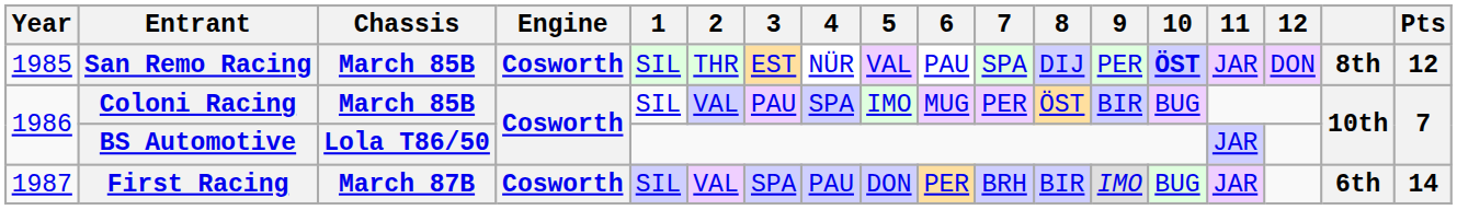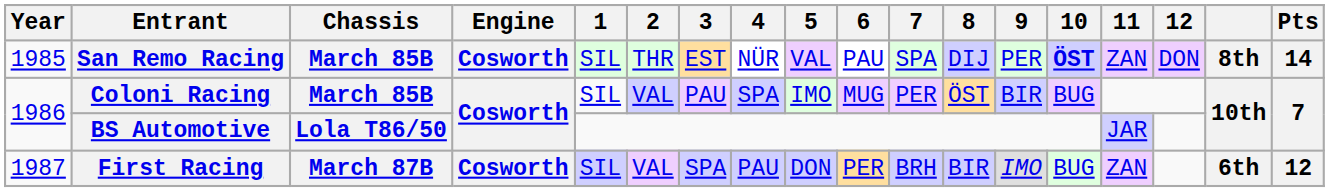San Remo Racing | 11: JAR -> ZAN
San Remo Racing | Pts: 12 -> 14
First Racing | 11: JAR -> ZAN
First Racing | Pts: 14 -> 12
